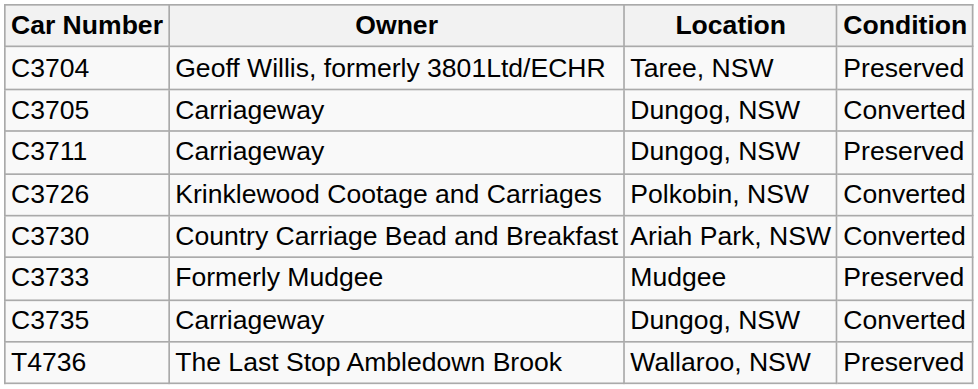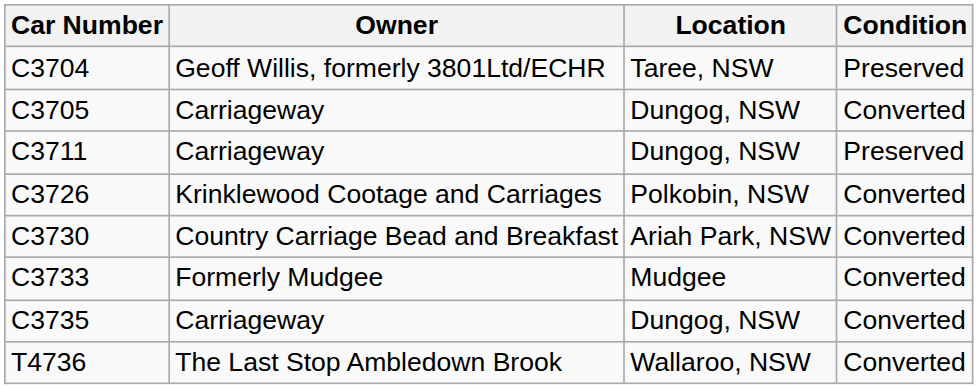C3733 | Condition: Preserved -> Converted
T4736 | Condition: Preserved -> Converted
